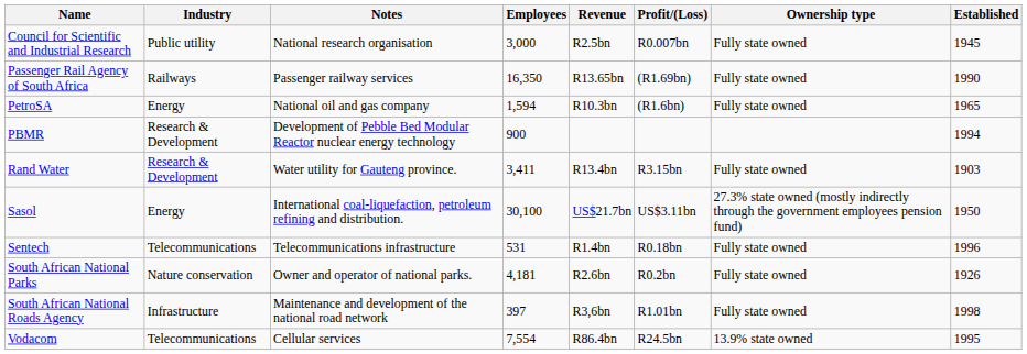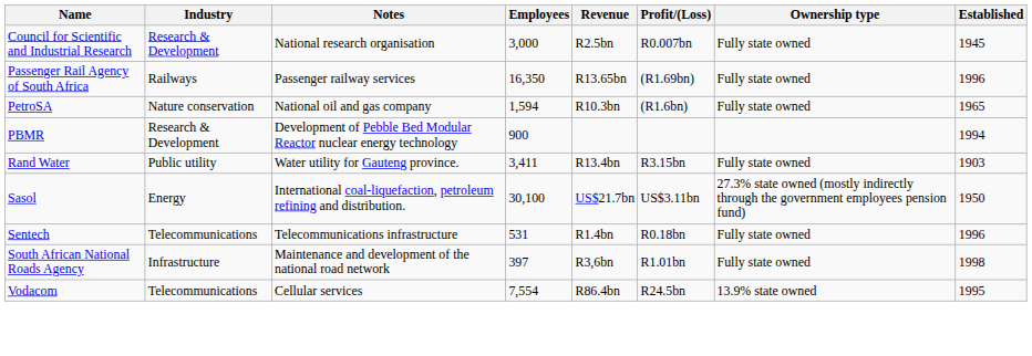Council for Scientific and Industrial Research | Industry: Public utility -> Research & Development
Passenger Rail Agency of South Africa | Established: 1990 -> 1996
PetroSA | Industry: Energy -> Nature conservation
Rand Water | Industry: Research & Development -> Public utility
- row: South African National Parks | Nature conservation | Owner and operator of national parks. | 4,181 | R2.6bn | R0.2bn | Fully state owned | 1926
